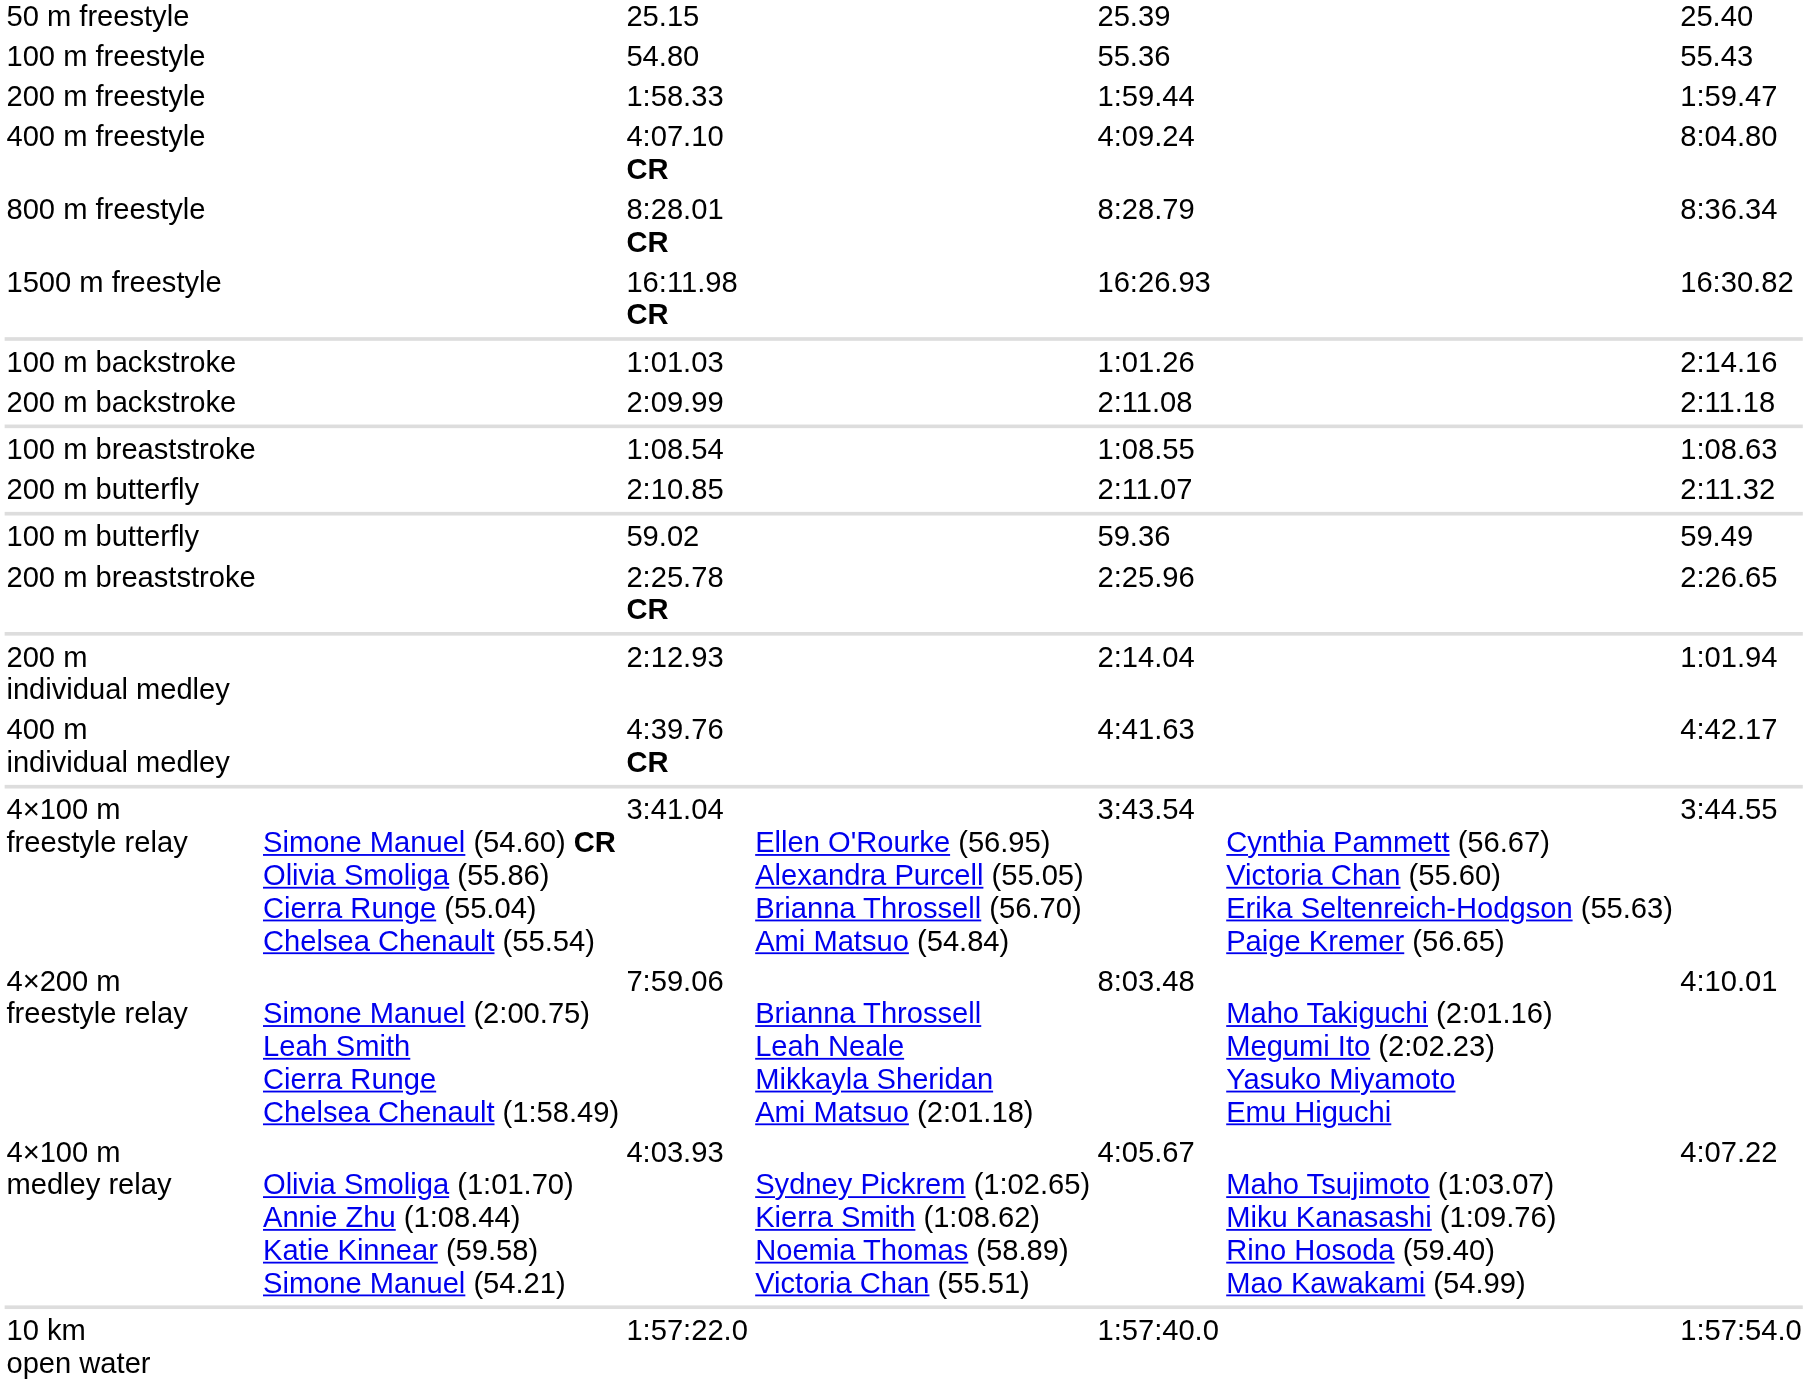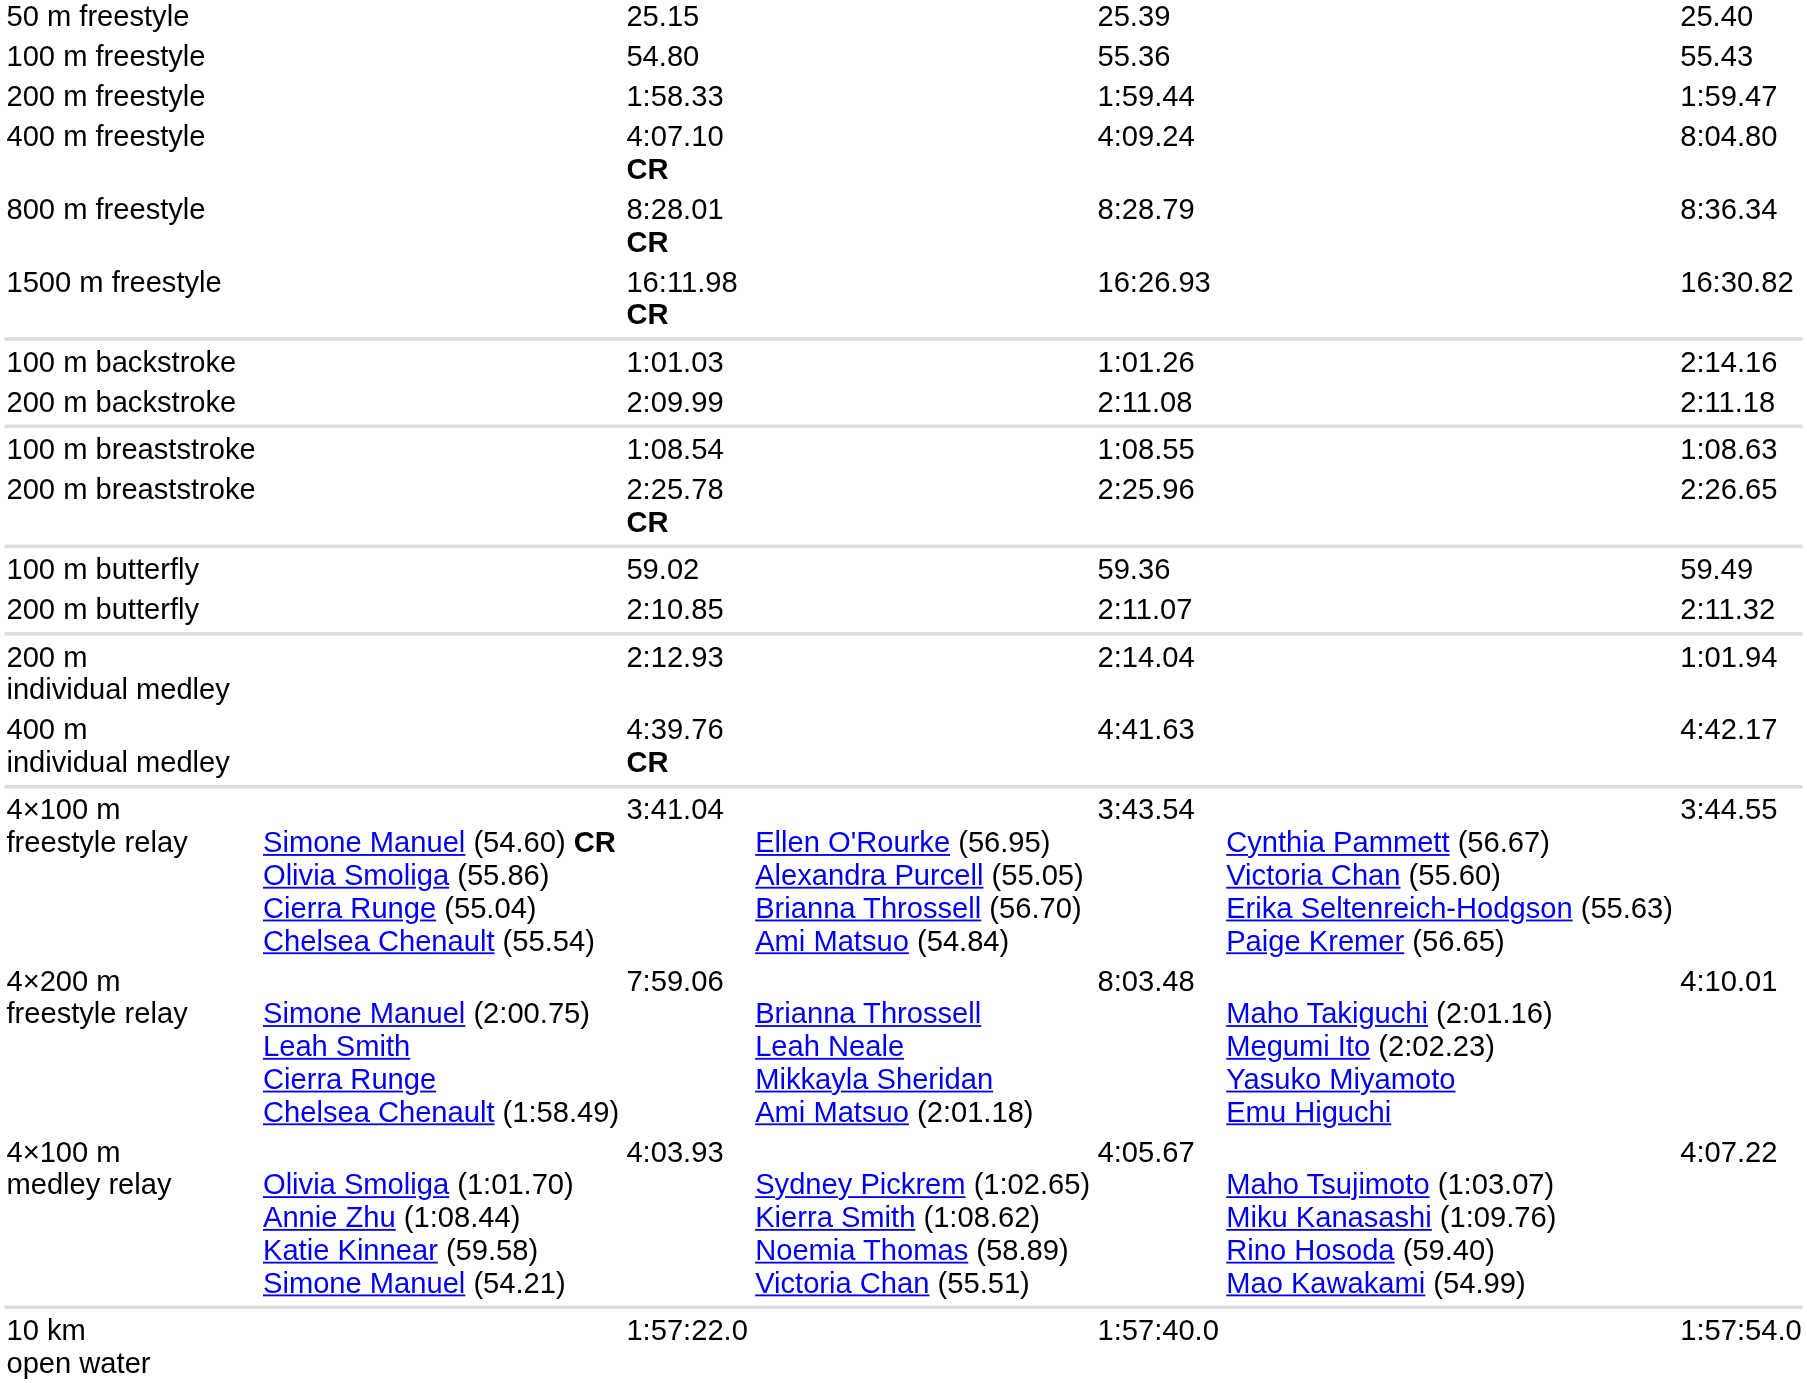rows swapped: 200 m breaststroke <-> 200 m butterfly
